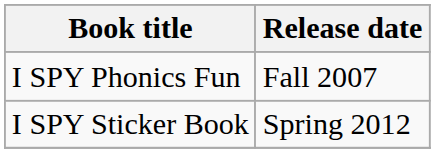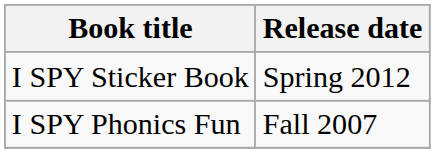rows swapped: I SPY Phonics Fun <-> I SPY Sticker Book
